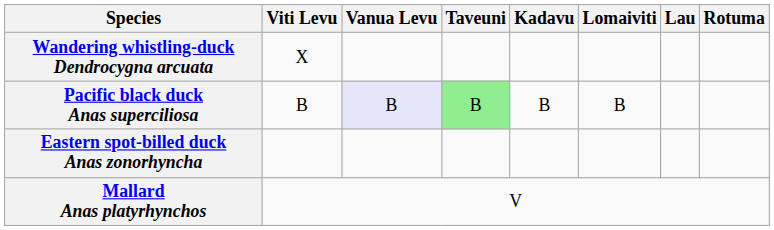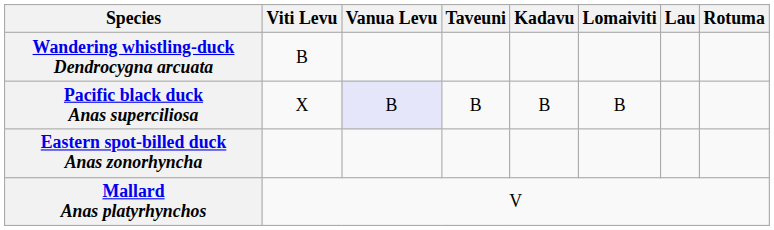Wandering whistling-duck Dendrocygna arcuata | Viti Levu: X -> B
Pacific black duck Anas superciliosa | Viti Levu: B -> X
Pacific black duck Anas superciliosa | Taveuni: lightgreen background -> no background
